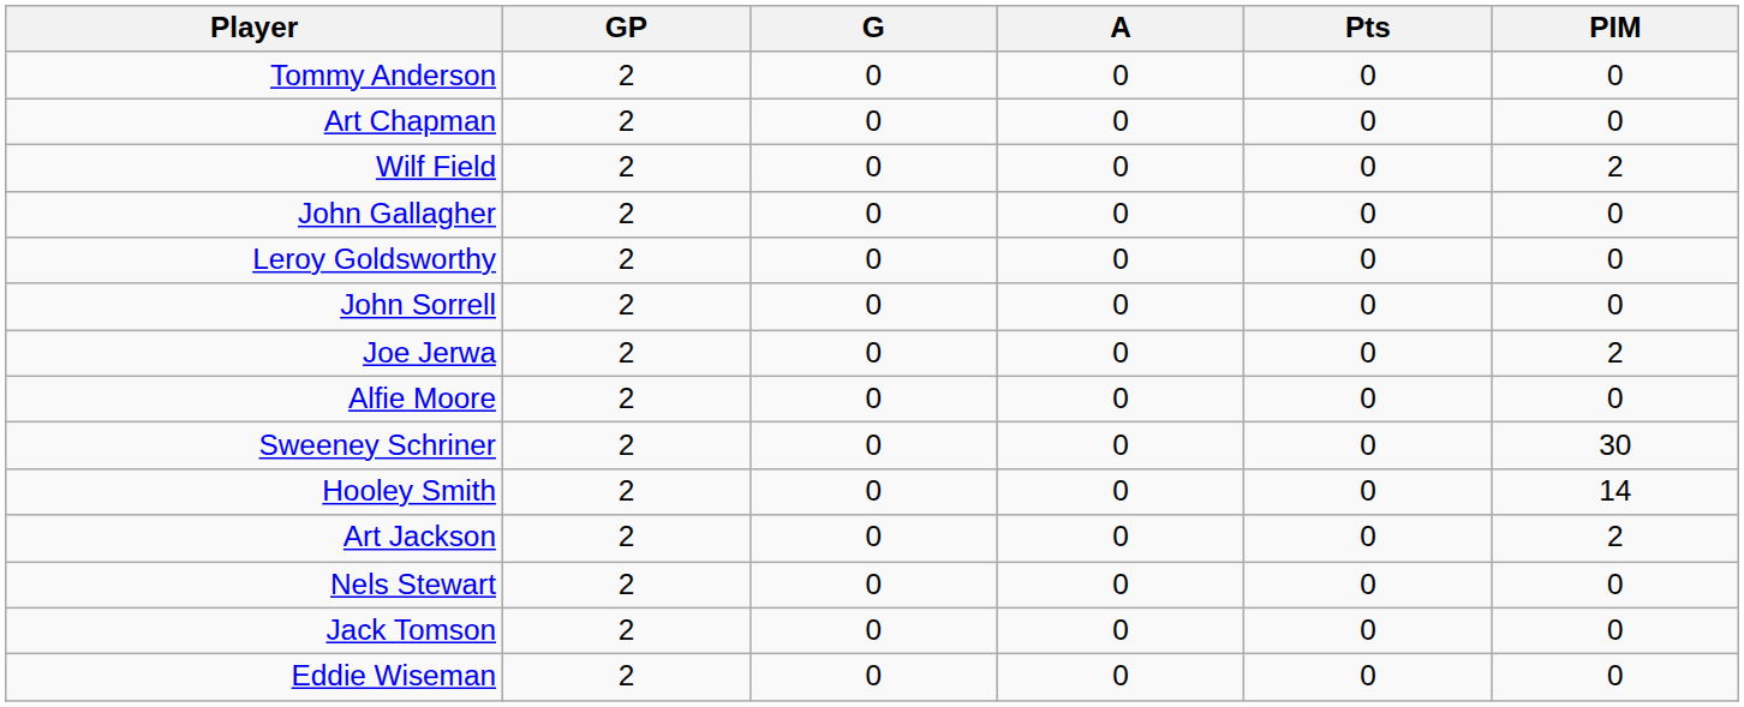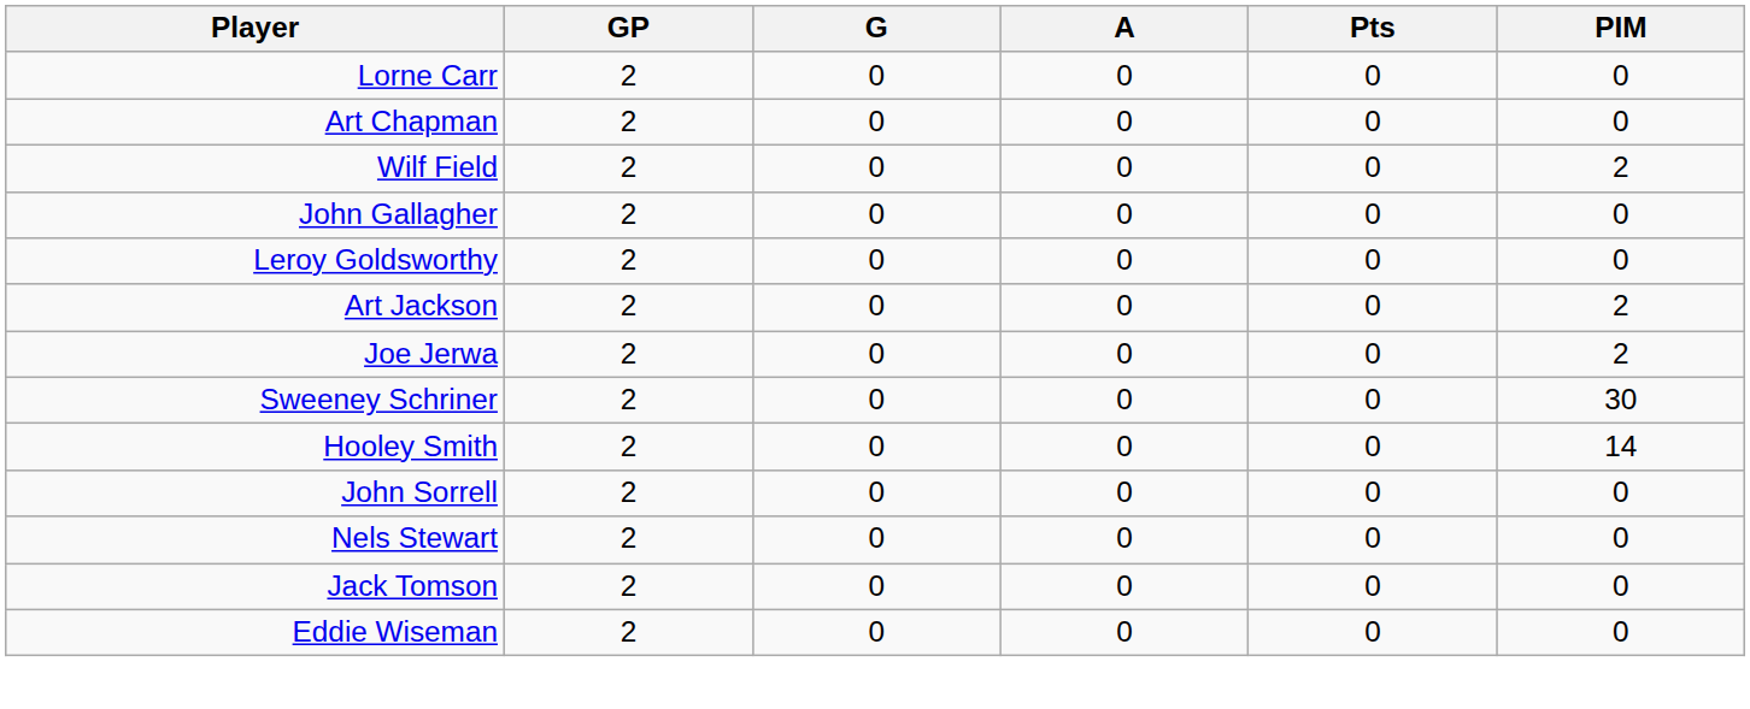- row: Tommy Anderson | 2 | 0 | 0 | 0 | 0
+ row: Lorne Carr | 2 | 0 | 0 | 0 | 0
rows swapped: Art Jackson <-> John Sorrell
- row: Alfie Moore | 2 | 0 | 0 | 0 | 0
